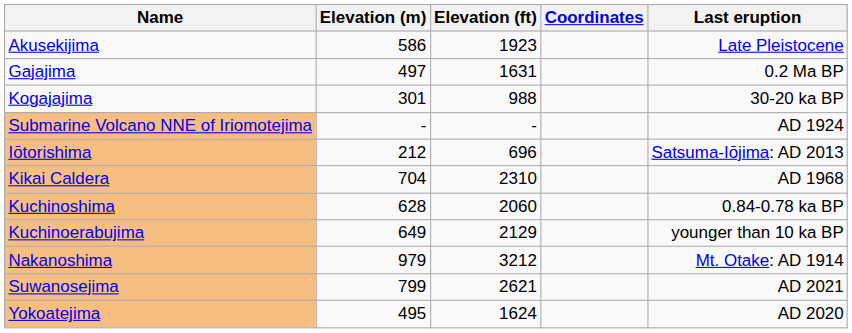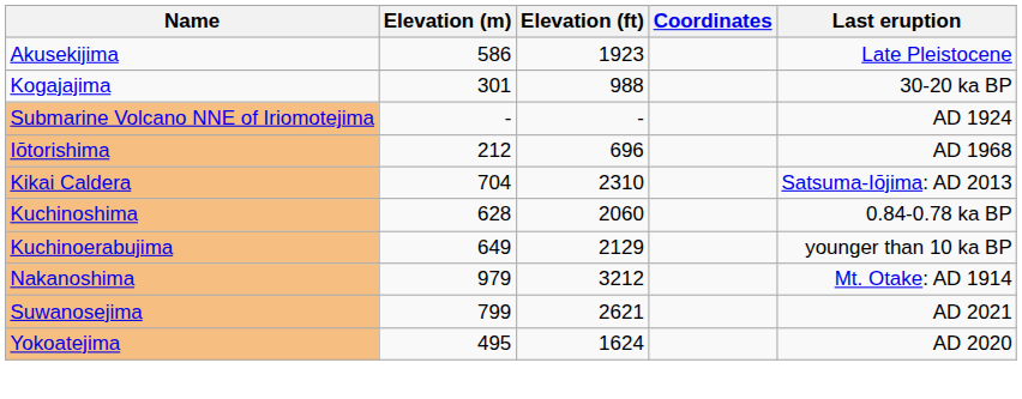- row: Gajajima | 497 | 1631 | 0.2 Ma BP
Iōtorishima | Last eruption: Satsuma-Iōjima: AD 2013 -> AD 1968
Kikai Caldera | Last eruption: AD 1968 -> Satsuma-Iōjima: AD 2013
